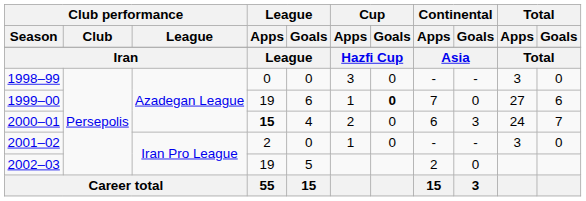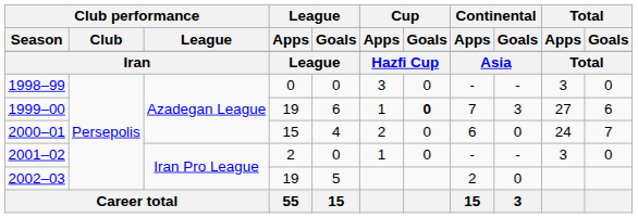1999–00 | Continental / Goals: 0 -> 3
2000–01 | League / Apps: bold -> normal
2000–01 | Continental / Goals: 3 -> 0
